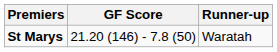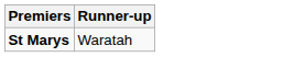- column: GF Score | 21.20 (146) - 7.8 (50)
